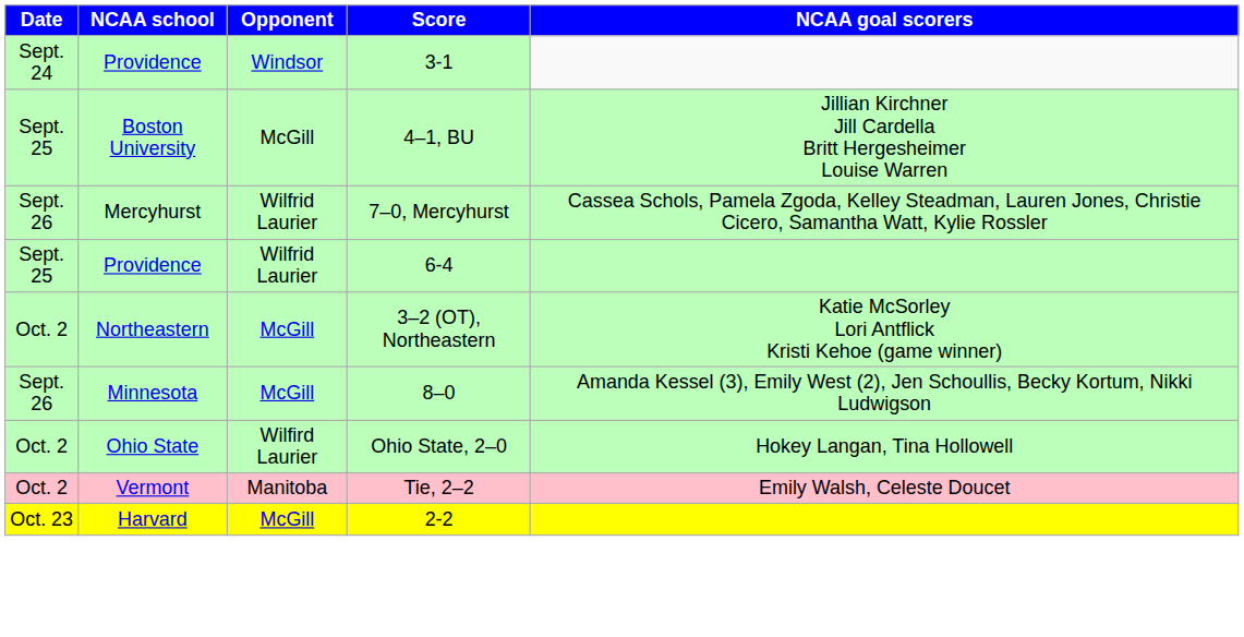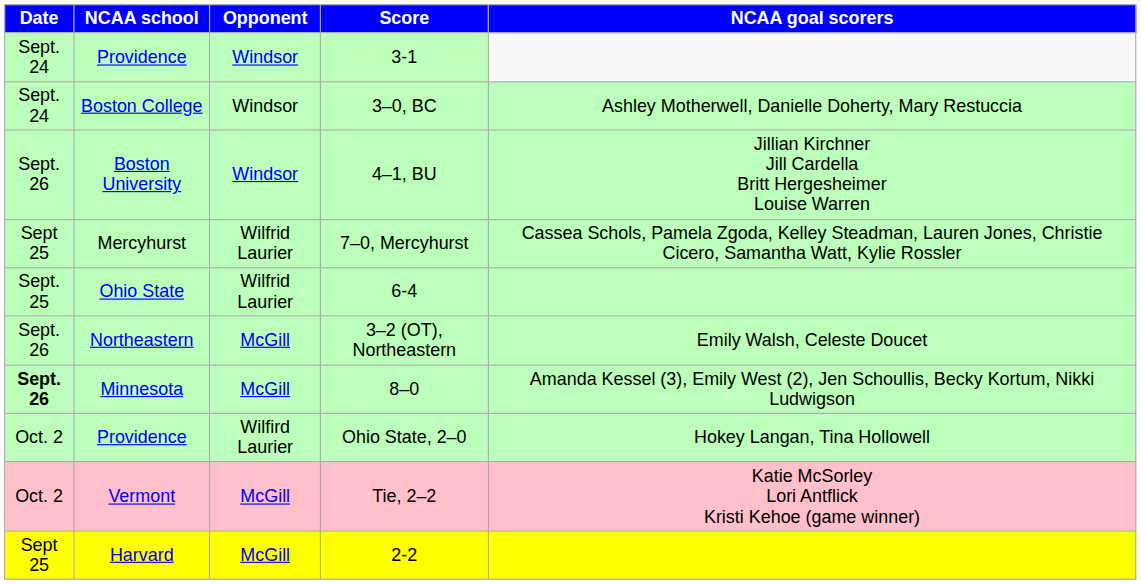+ row: Sept. 24 | Boston College | Windsor | 3–0, BC | Ashley Motherwell, Danielle Doherty, Mary Restuccia
4–1, BU | Date: Sept. 25 -> Sept. 26
4–1, BU | Opponent: McGill -> Windsor
7–0, Mercyhurst | Date: Sept. 26 -> Sept 25
6-4 | NCAA school: Providence -> Ohio State
3–2 (OT), Northeastern | Date: Oct. 2 -> Sept. 26
3–2 (OT), Northeastern | NCAA goal scorers: Katie McSorley Lori Antflick Kristi Kehoe (game winner) -> Emily Walsh, Celeste Doucet
8–0 | Date: normal -> bold
Ohio State, 2–0 | NCAA school: Ohio State -> Providence
Tie, 2–2 | Opponent: Manitoba -> McGill
Tie, 2–2 | NCAA goal scorers: Emily Walsh, Celeste Doucet -> Katie McSorley Lori Antflick Kristi Kehoe (game winner)
2-2 | Date: Oct. 23 -> Sept 25
